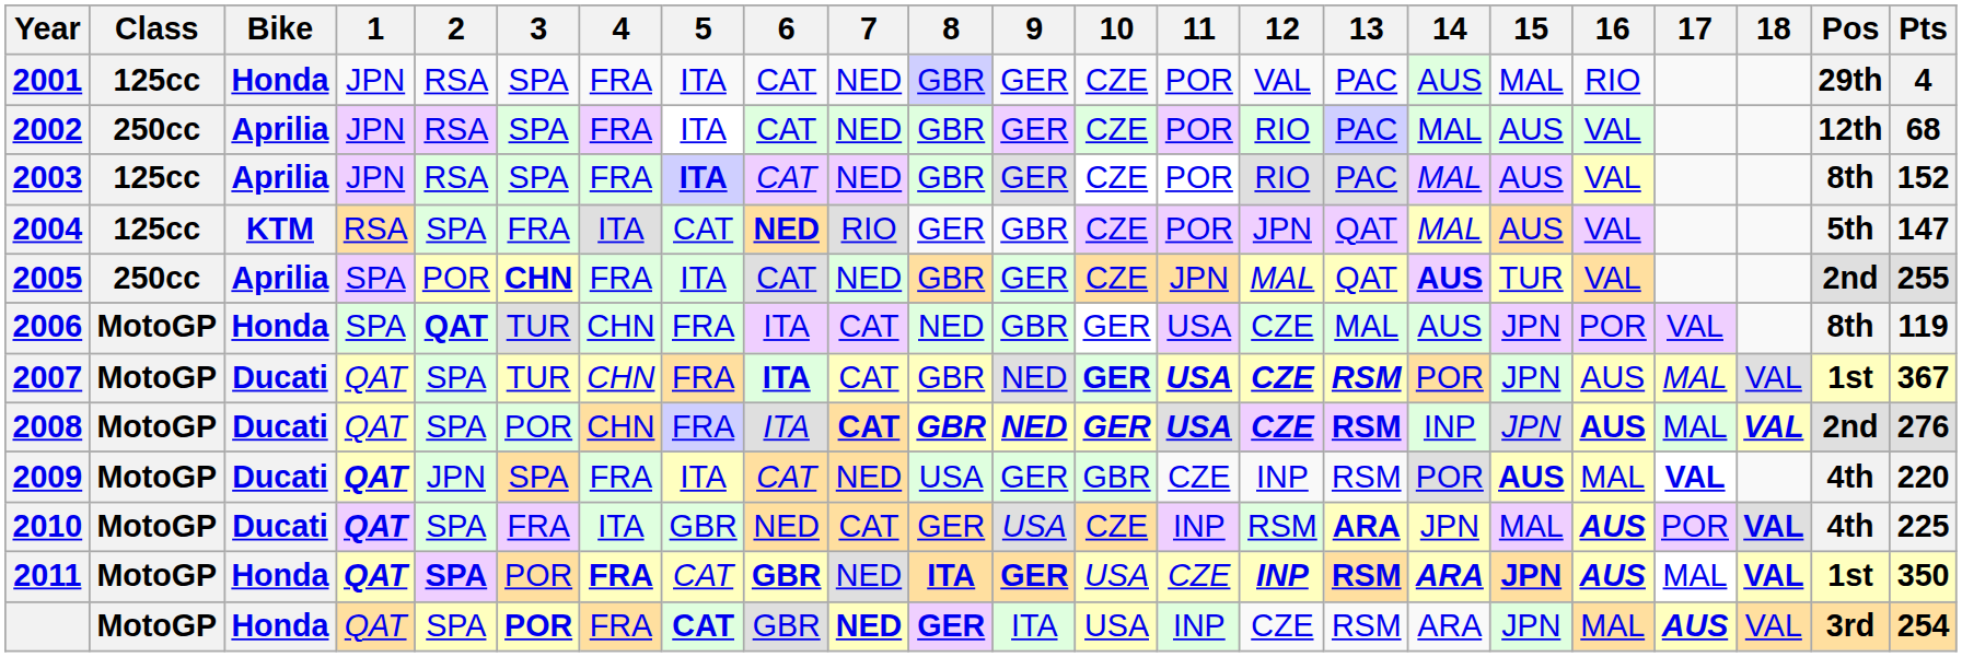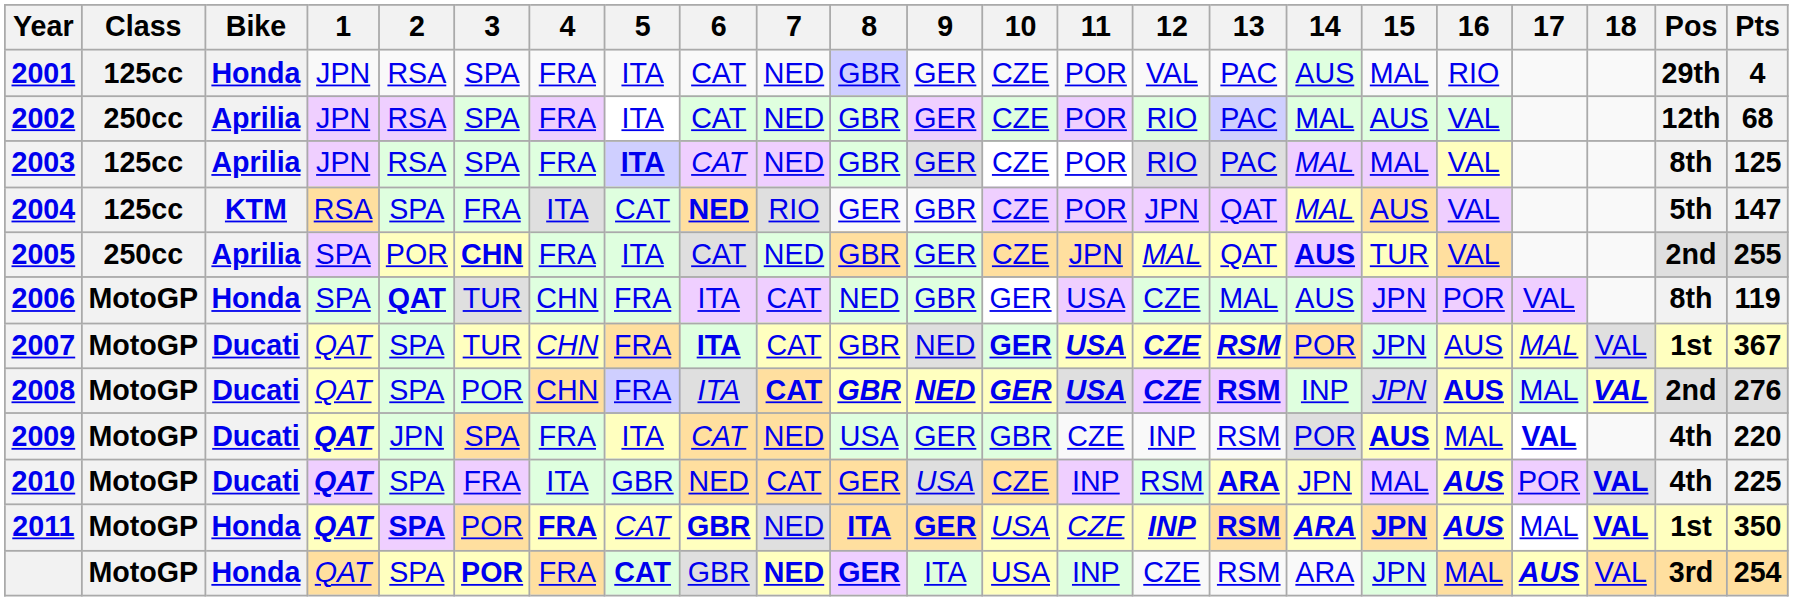2003 | 15: AUS -> MAL
2003 | Pts: 152 -> 125
